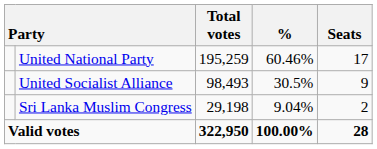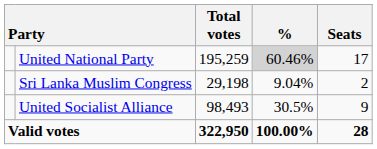United National Party | %: no background -> lightgrey background
rows swapped: United Socialist Alliance <-> Sri Lanka Muslim Congress
